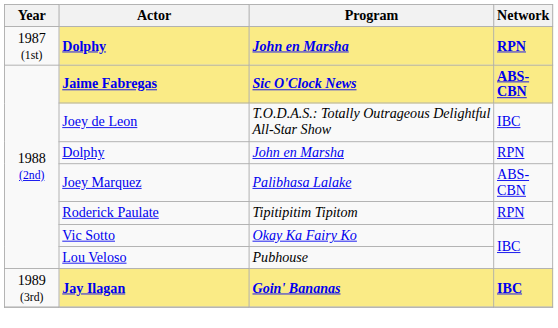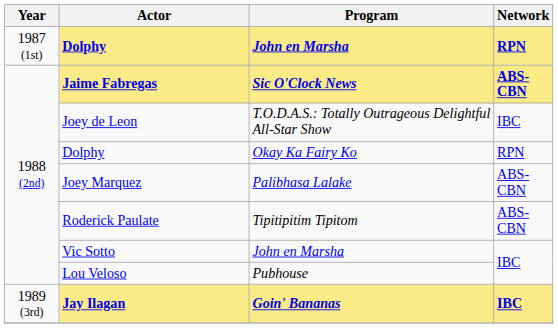1988 (2nd) / Dolphy | Program: John en Marsha -> Okay Ka Fairy Ko
Roderick Paulate | Network: RPN -> ABS-CBN
Vic Sotto | Program: Okay Ka Fairy Ko -> John en Marsha
